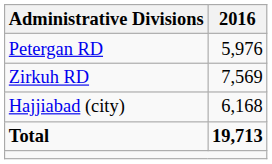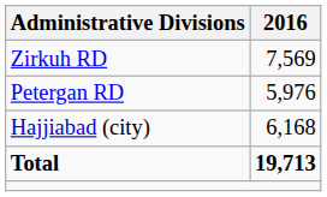rows swapped: Petergan RD <-> Zirkuh RD
